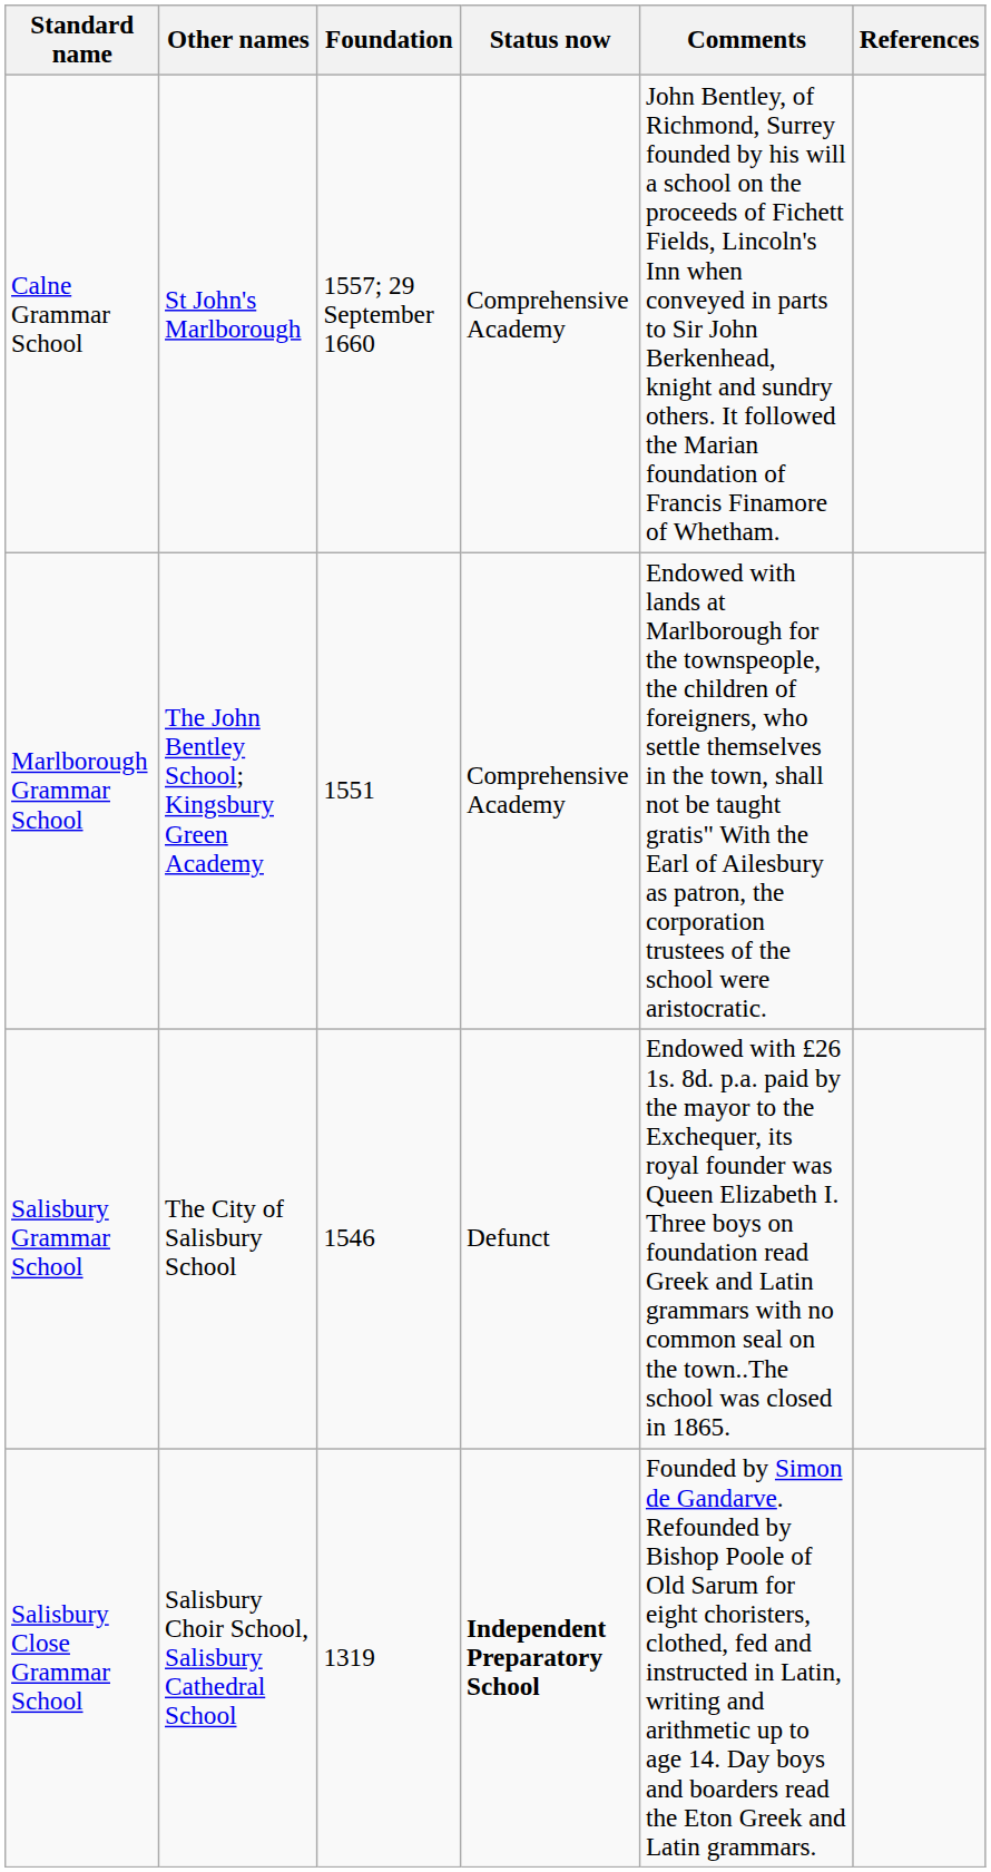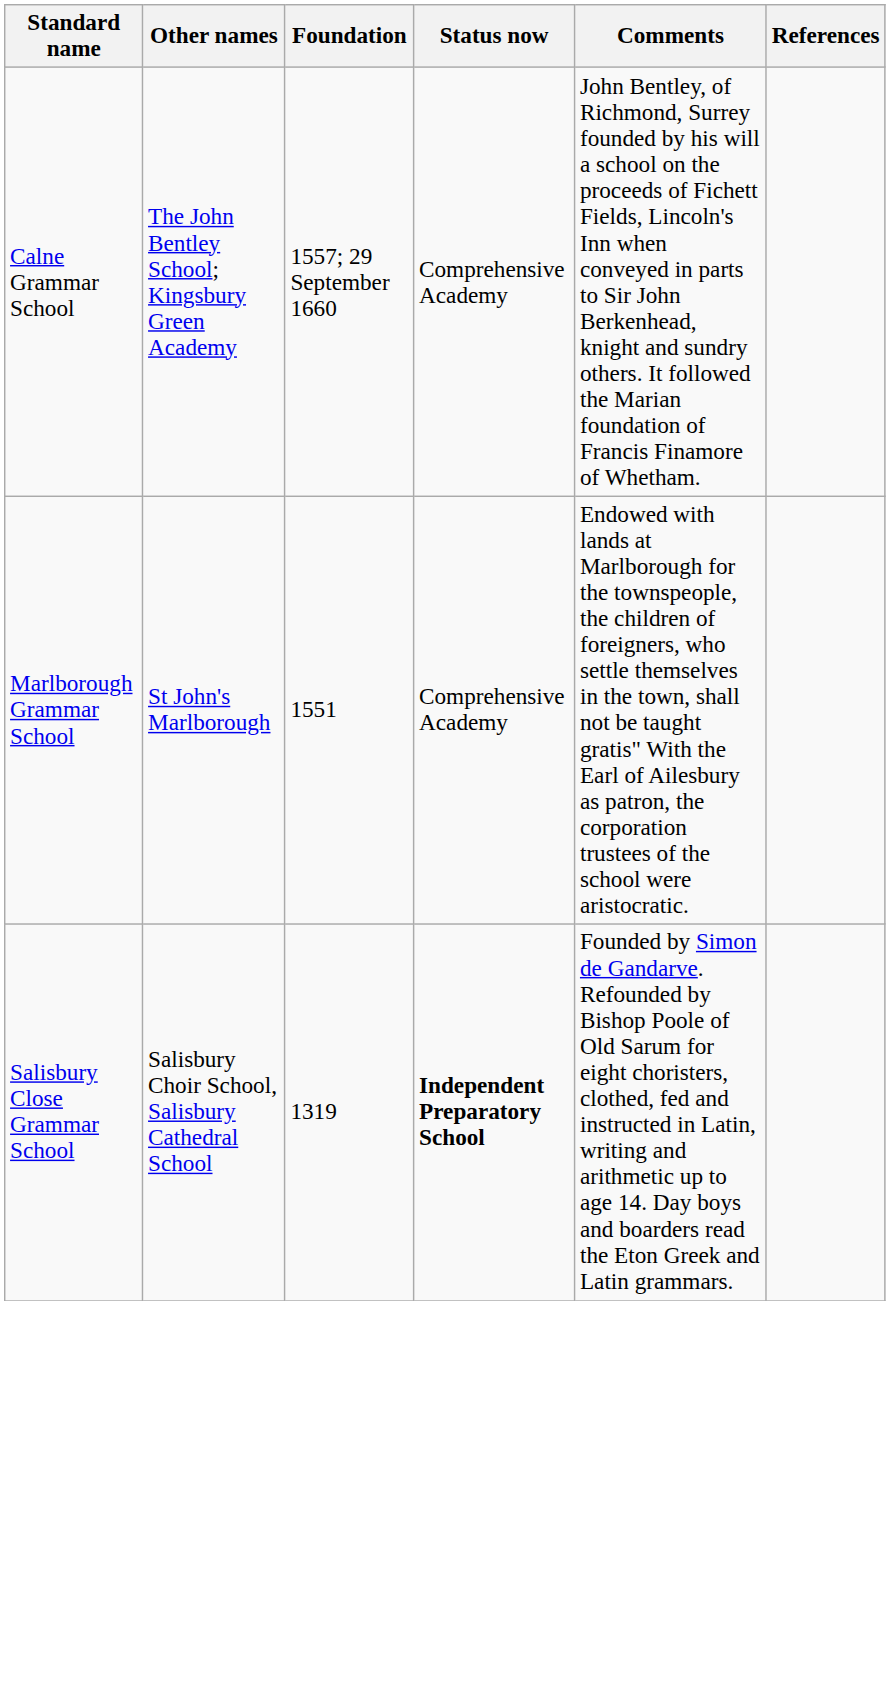Calne Grammar School | Other names: St John's Marlborough -> The John Bentley School; Kingsbury Green Academy
Marlborough Grammar School | Other names: The John Bentley School; Kingsbury Green Academy -> St John's Marlborough
- row: Salisbury Grammar School | The City of Salisbury School | 1546 | Defunct | Endowed with £26 1s. 8d. p.a. paid by the mayor to the Exchequer, its royal founder was Queen Elizabeth I. Three boys on foundation read Greek and Latin grammars with no common seal on the town..The school was closed in 1865.
